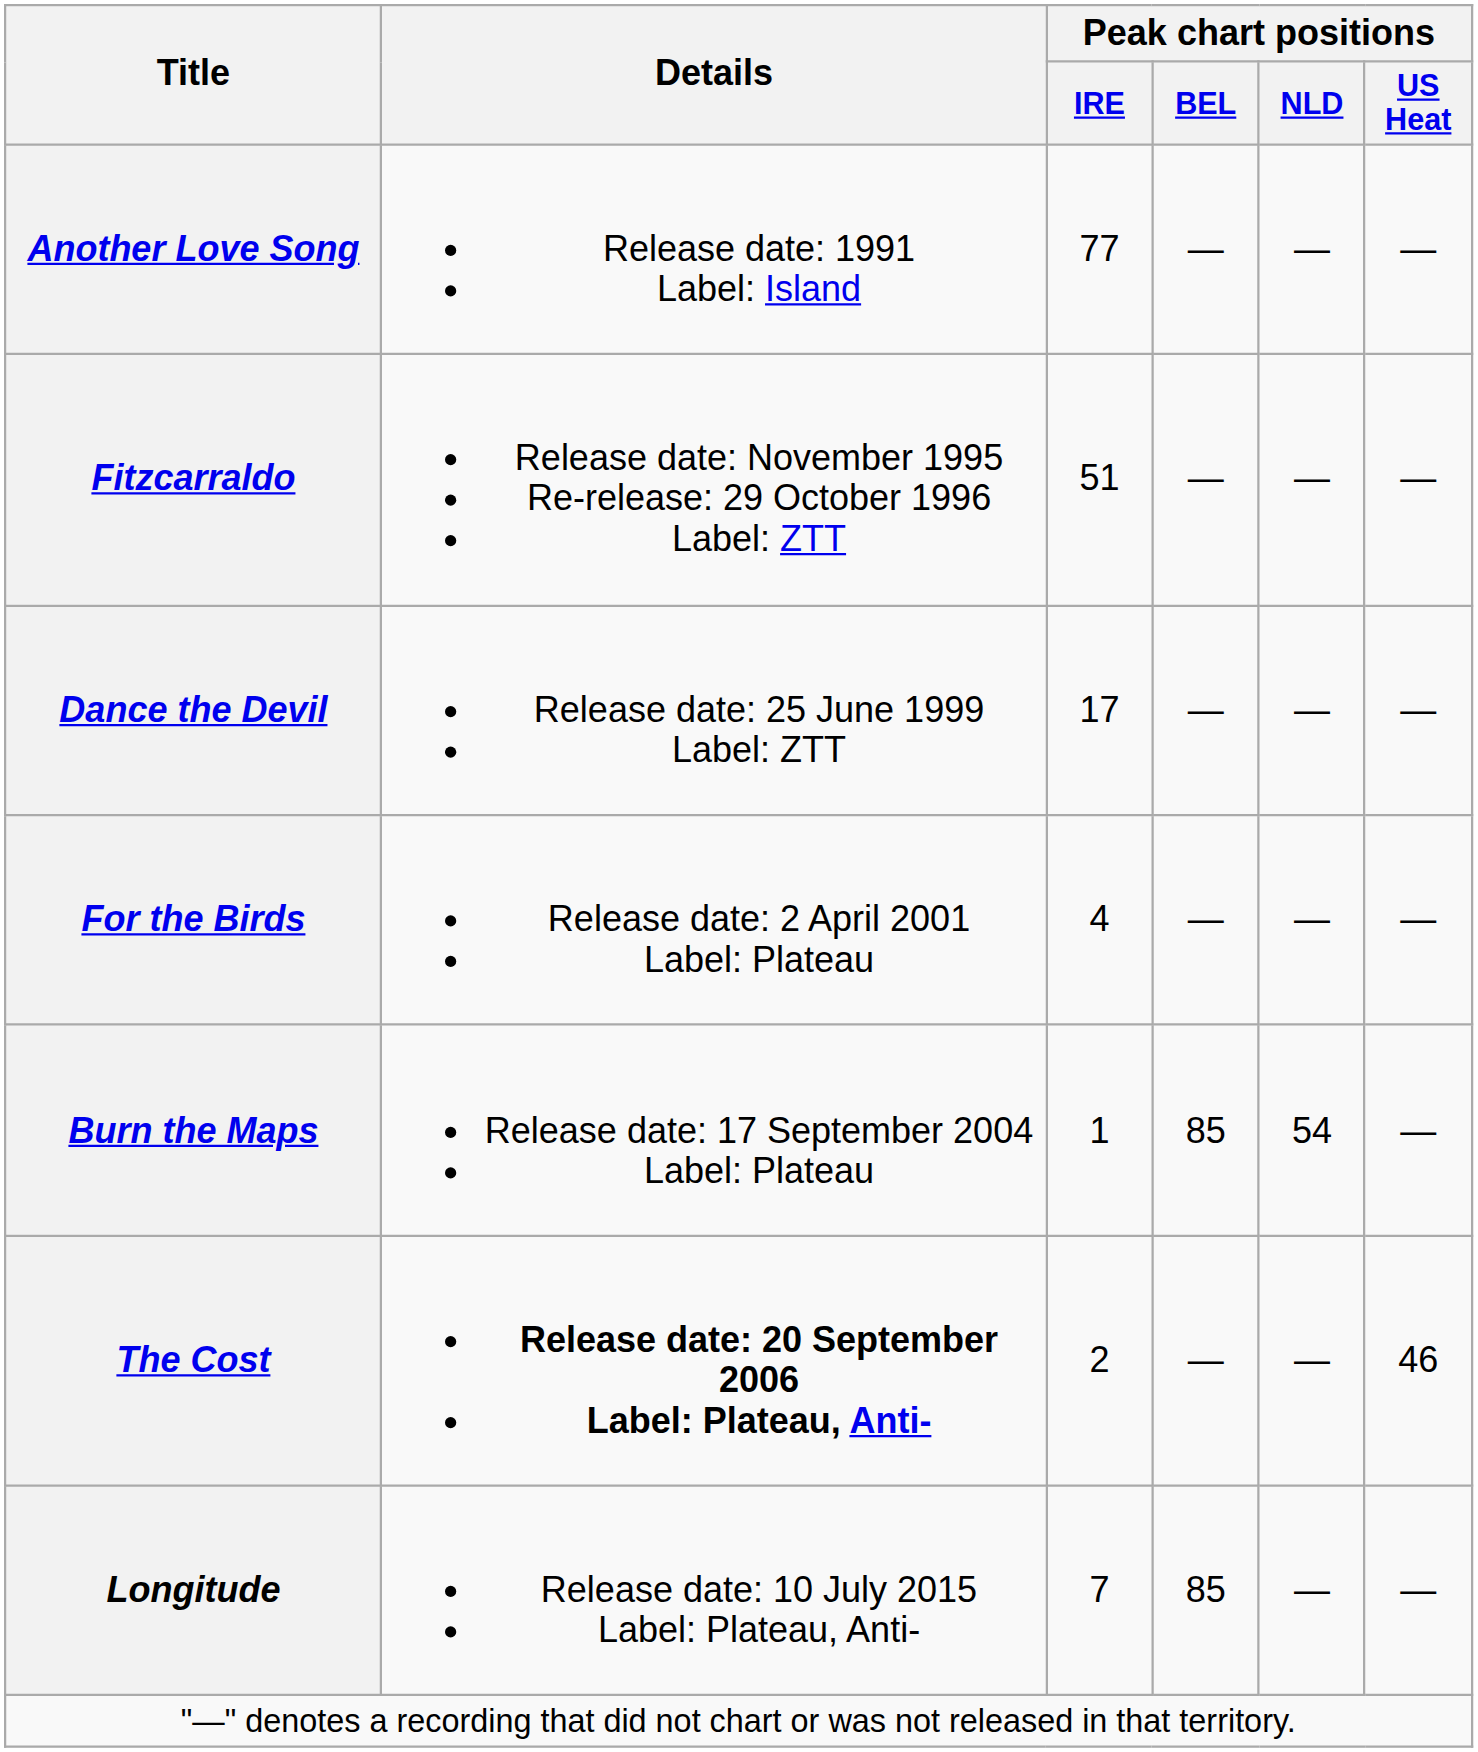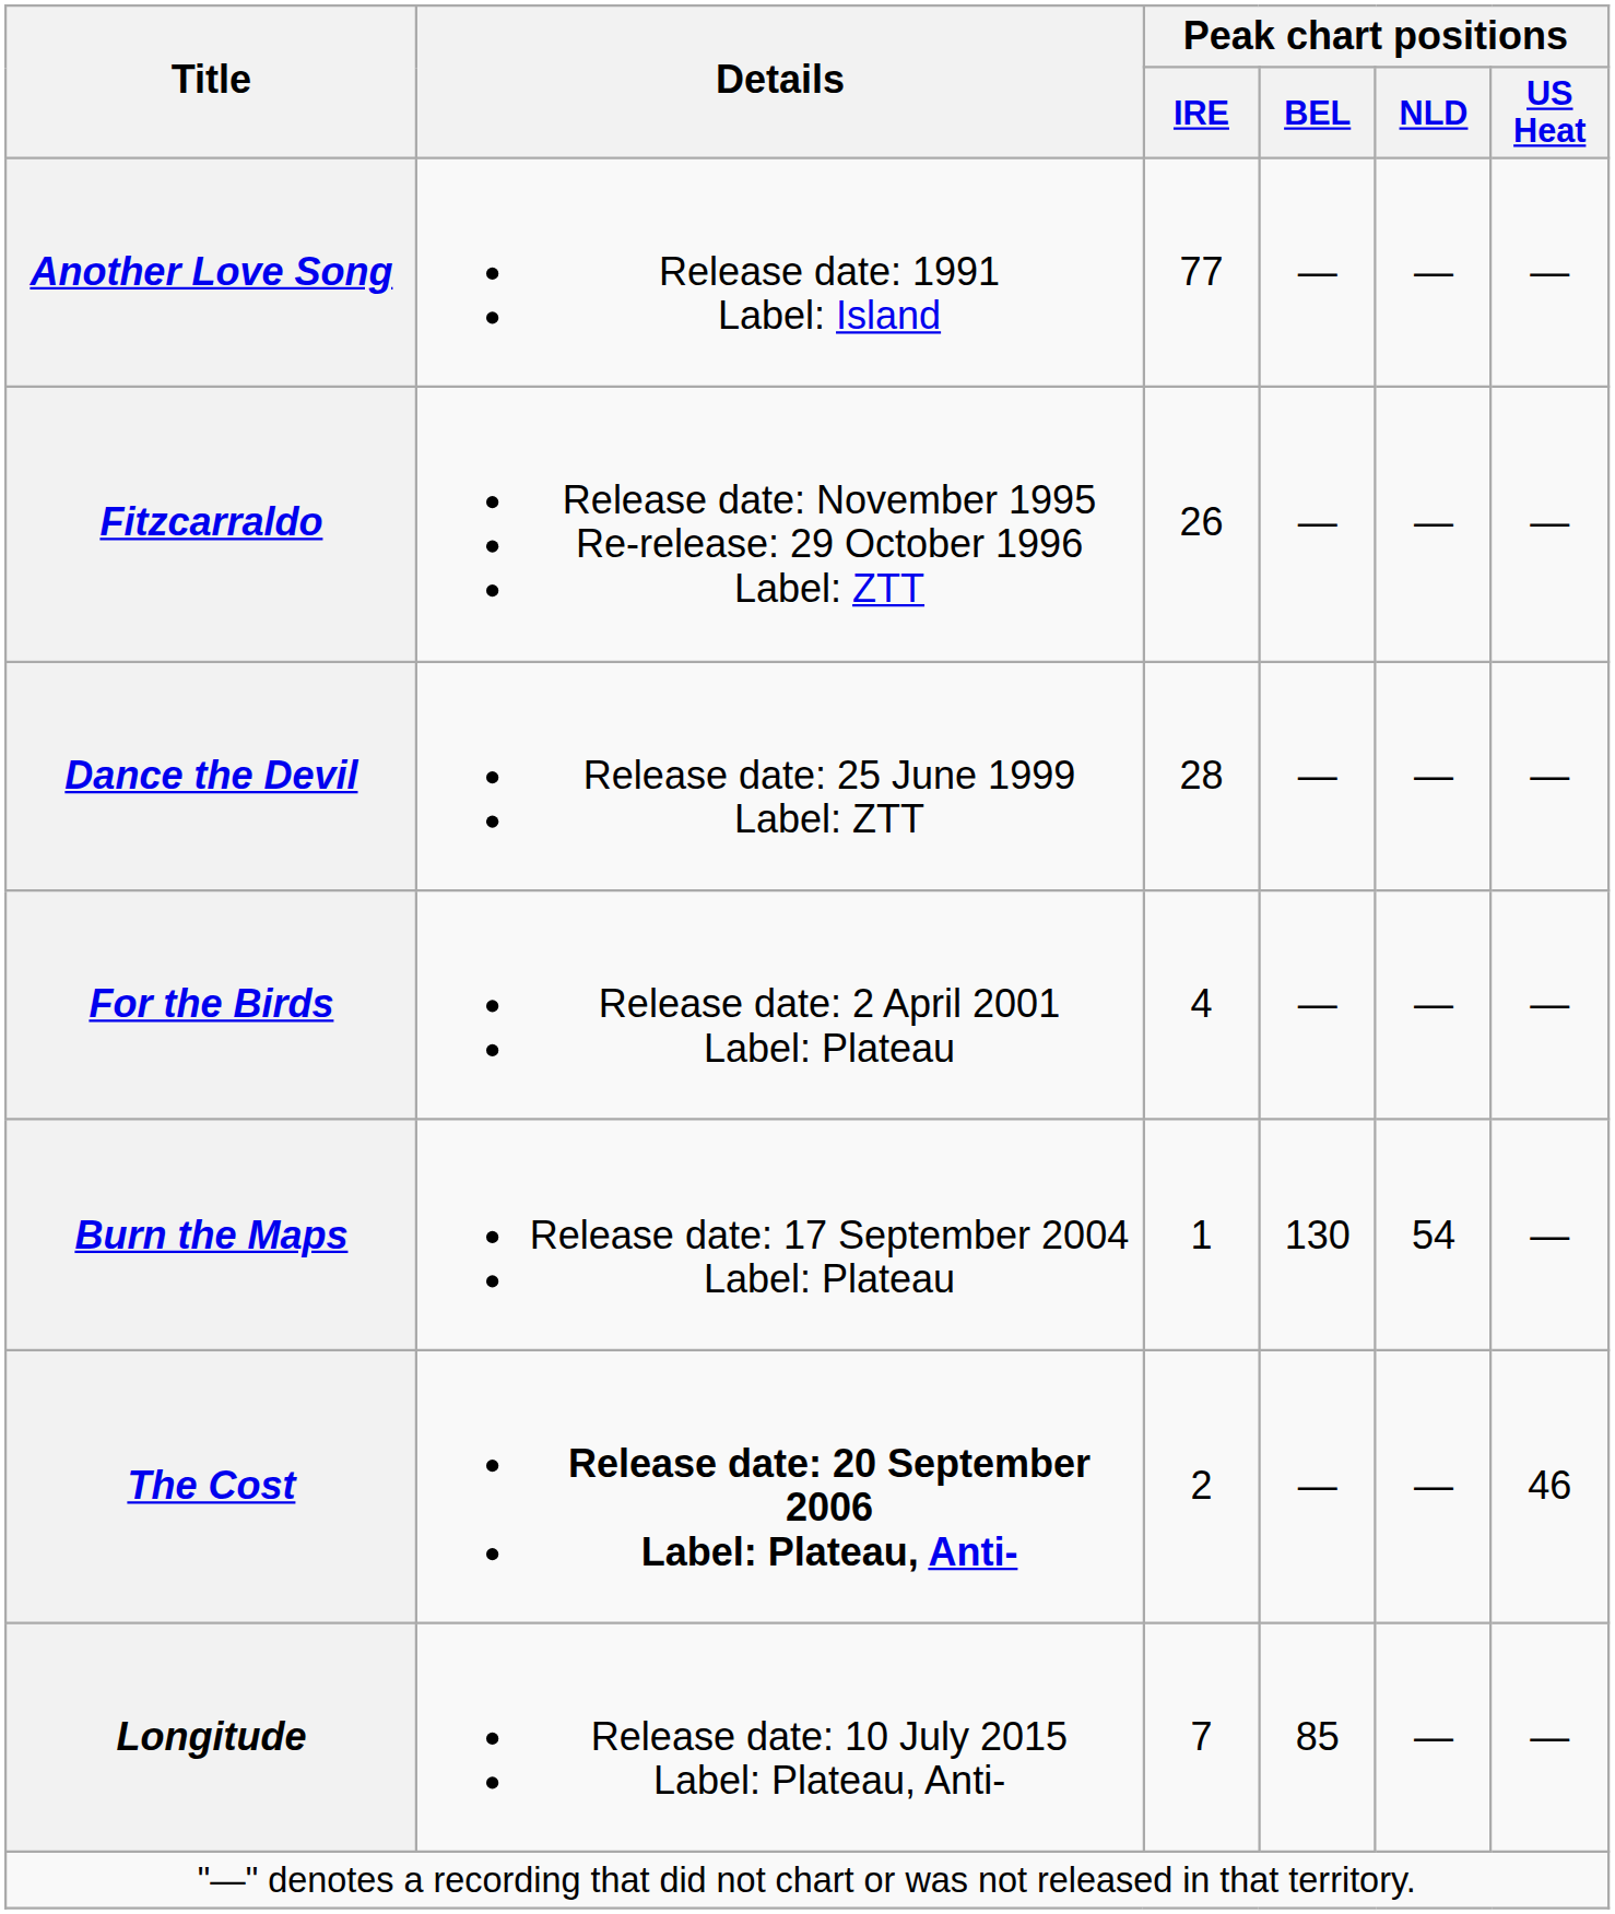Fitzcarraldo | Peak chart positions / IRE: 51 -> 26
Dance the Devil | Peak chart positions / IRE: 17 -> 28
Burn the Maps | Peak chart positions / BEL: 85 -> 130
